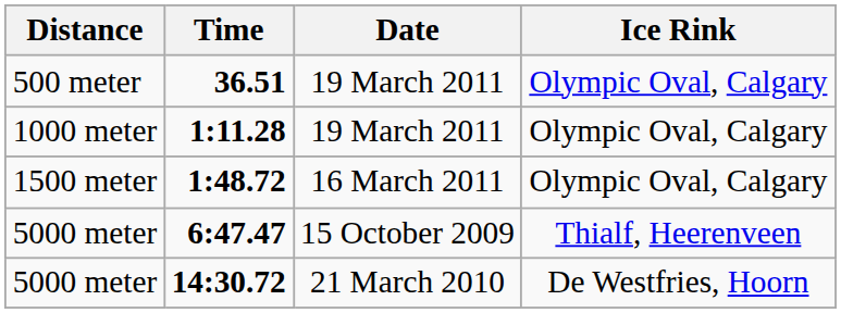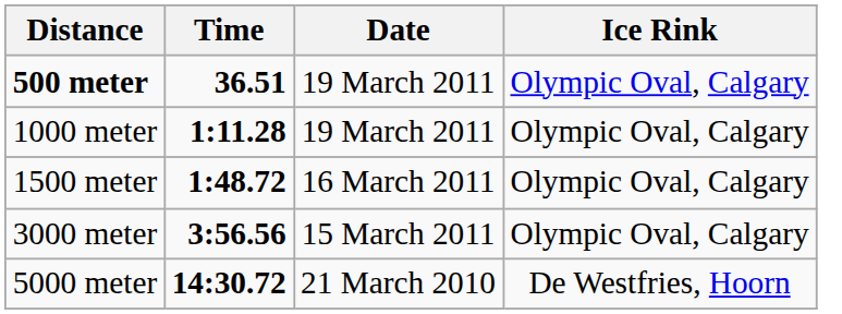36.51 | Distance: normal -> bold
+ row: 3000 meter | 3:56.56 | 15 March 2011 | Olympic Oval, Calgary
- row: 5000 meter | 6:47.47 | 15 October 2009 | Thialf, Heerenveen
